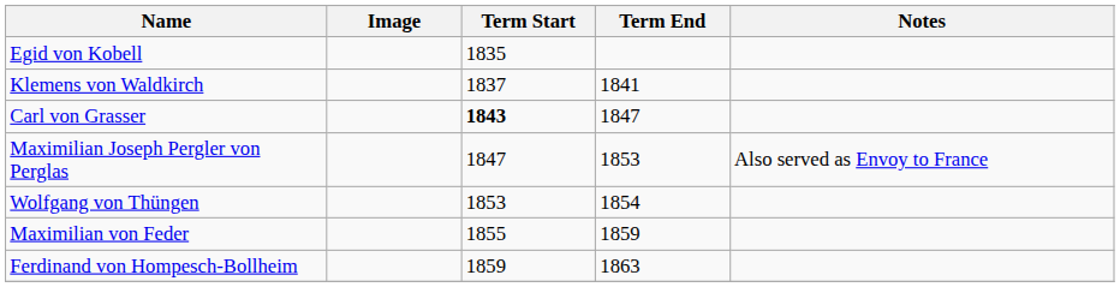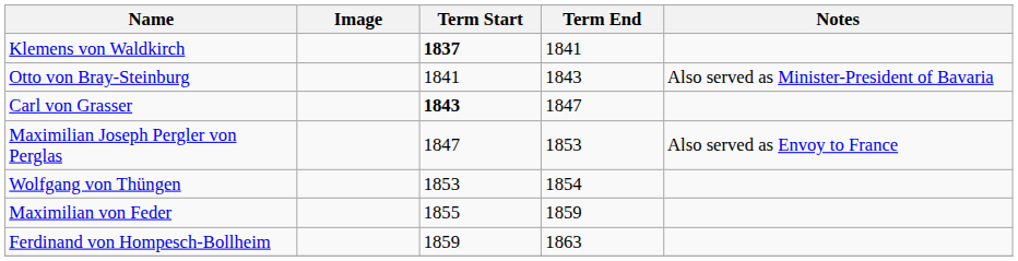- row: Egid von Kobell | 1835
Klemens von Waldkirch | Term Start: normal -> bold
+ row: Otto von Bray-Steinburg | 1841 | 1843 | Also served as Minister-President of Bavaria
